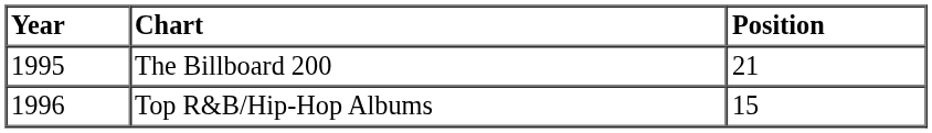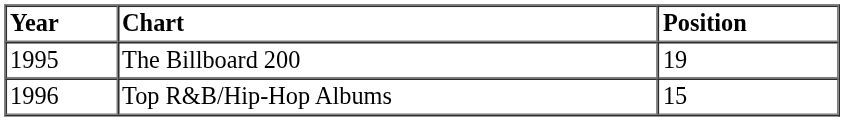The Billboard 200 | Position: 21 -> 19
